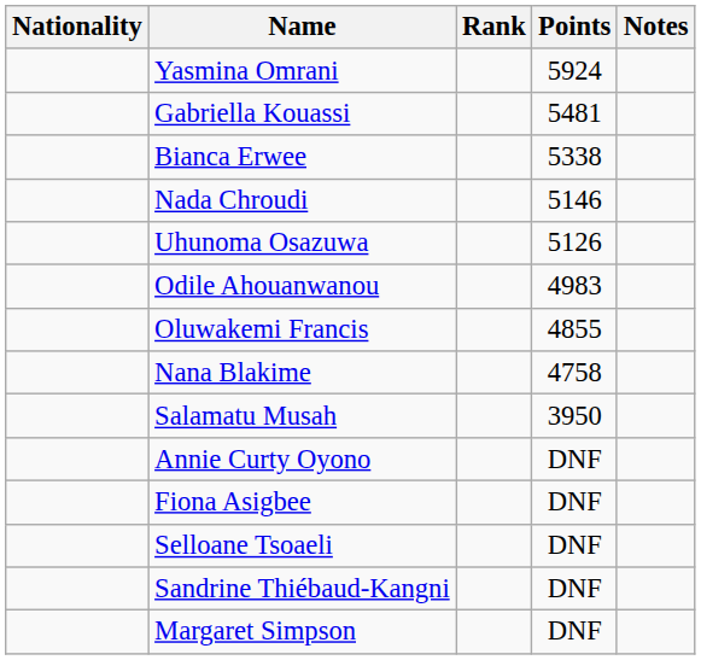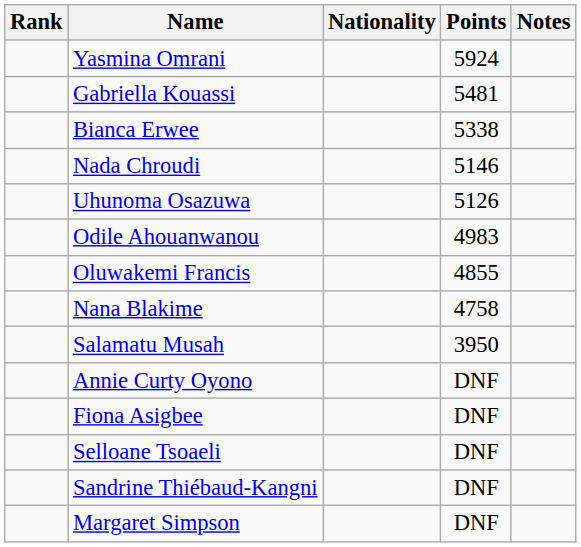columns swapped: Rank <-> Nationality
